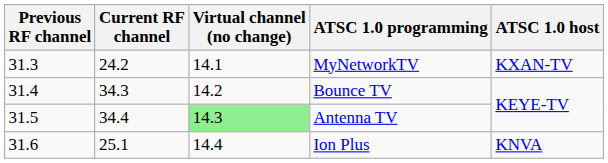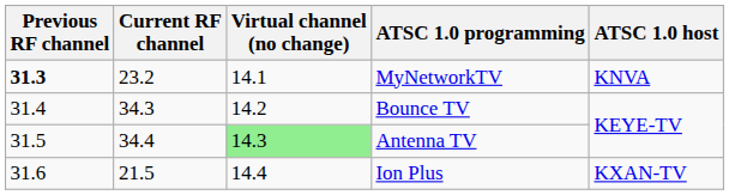MyNetworkTV | Previous RF channel: normal -> bold
MyNetworkTV | Current RF channel: 24.2 -> 23.2
MyNetworkTV | ATSC 1.0 host: KXAN-TV -> KNVA
Ion Plus | Current RF channel: 25.1 -> 21.5
Ion Plus | ATSC 1.0 host: KNVA -> KXAN-TV
